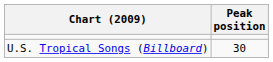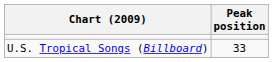U.S. Tropical Songs (Billboard) | Peak position: 30 -> 33
